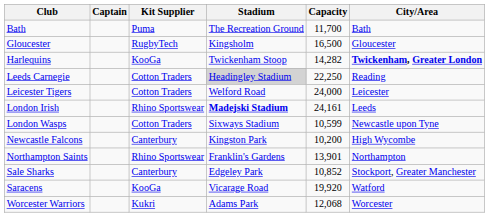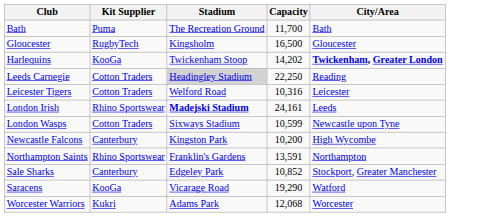- column: Captain
Harlequins | Capacity: 14,282 -> 14,202
Leicester Tigers | Capacity: 24,000 -> 10,316
Northampton Saints | Capacity: 13,901 -> 13,591
Saracens | Capacity: 19,920 -> 19,290
